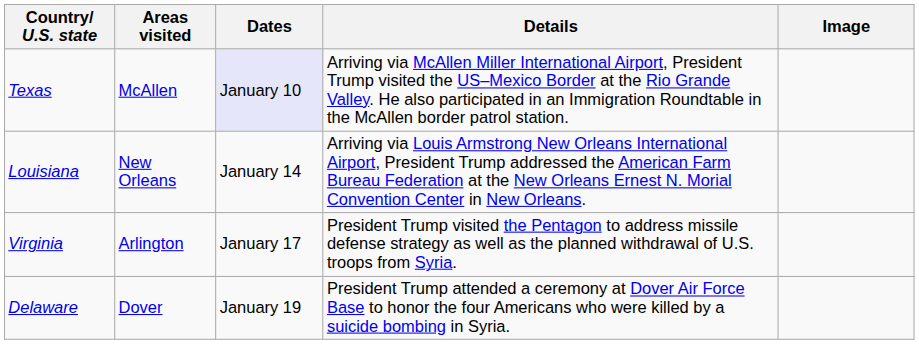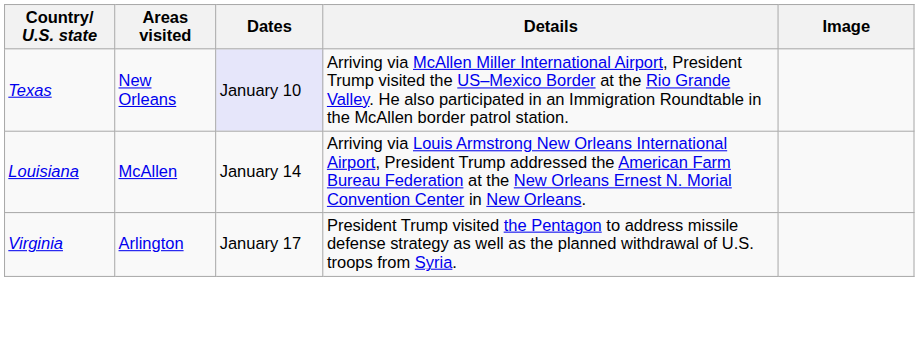Texas | Areas visited: McAllen -> New Orleans
Louisiana | Areas visited: New Orleans -> McAllen
- row: Delaware | Dover | January 19 | President Trump attended a ceremony at Dover Air Force Base to honor the four Americans who were killed by a suicide bombing in Syria.
